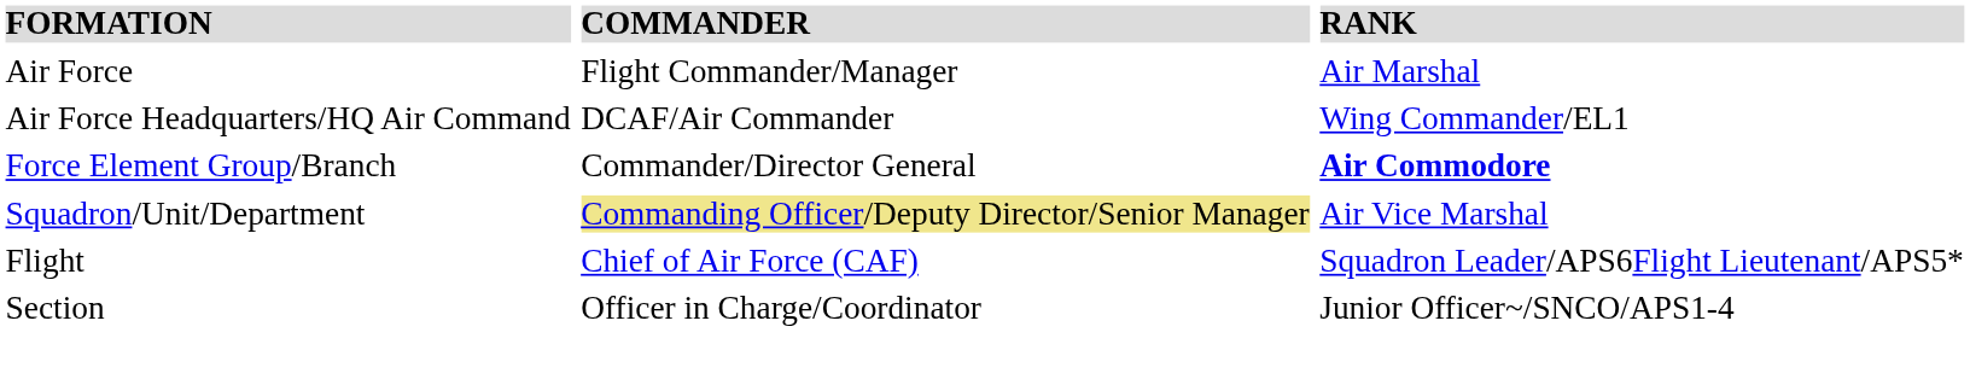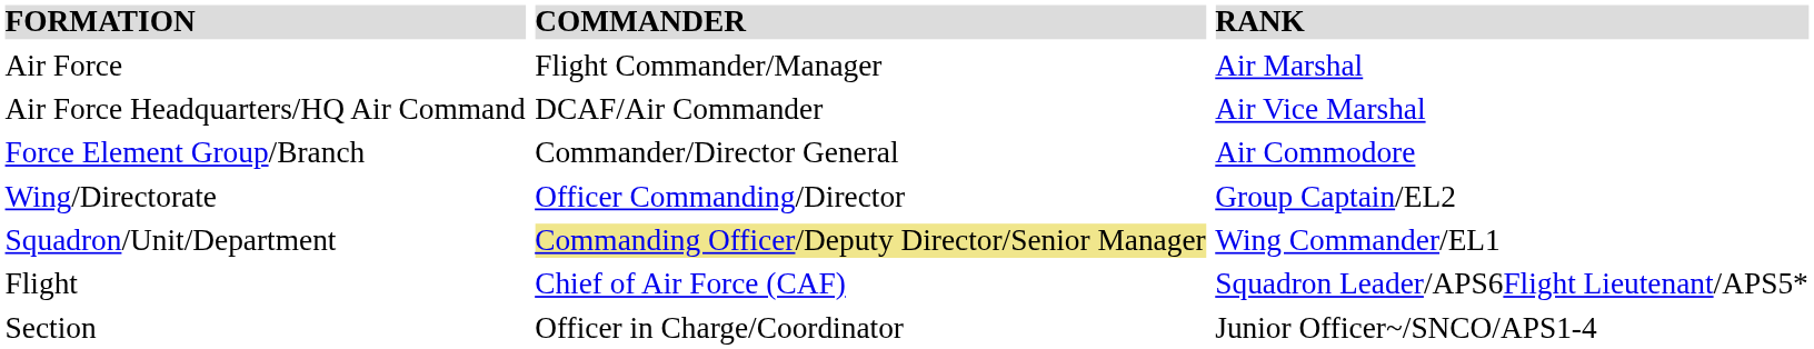Air Force Headquarters/HQ Air Command | RANK: Wing Commander/EL1 -> Air Vice Marshal
Force Element Group/Branch | RANK: bold -> normal
+ row: Wing/Directorate | Officer Commanding/Director | Group Captain/EL2
Squadron/Unit/Department | RANK: Air Vice Marshal -> Wing Commander/EL1
